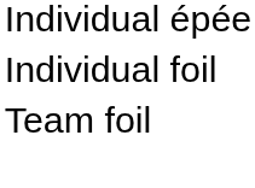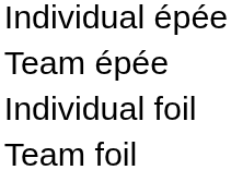+ row: Team épée
